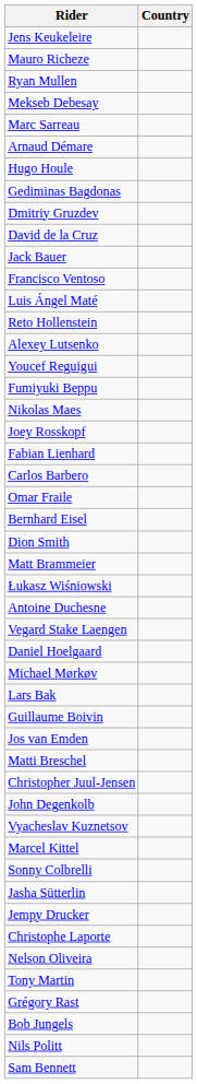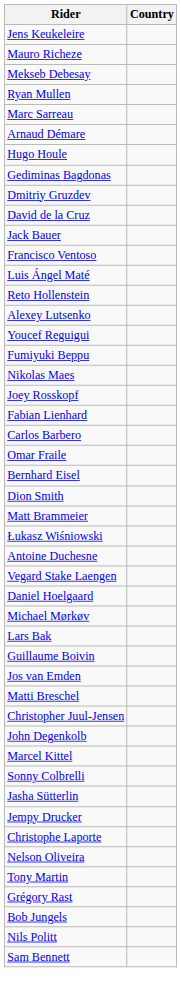rows swapped: Mekseb Debesay <-> Ryan Mullen
- row: Vyacheslav Kuznetsov
